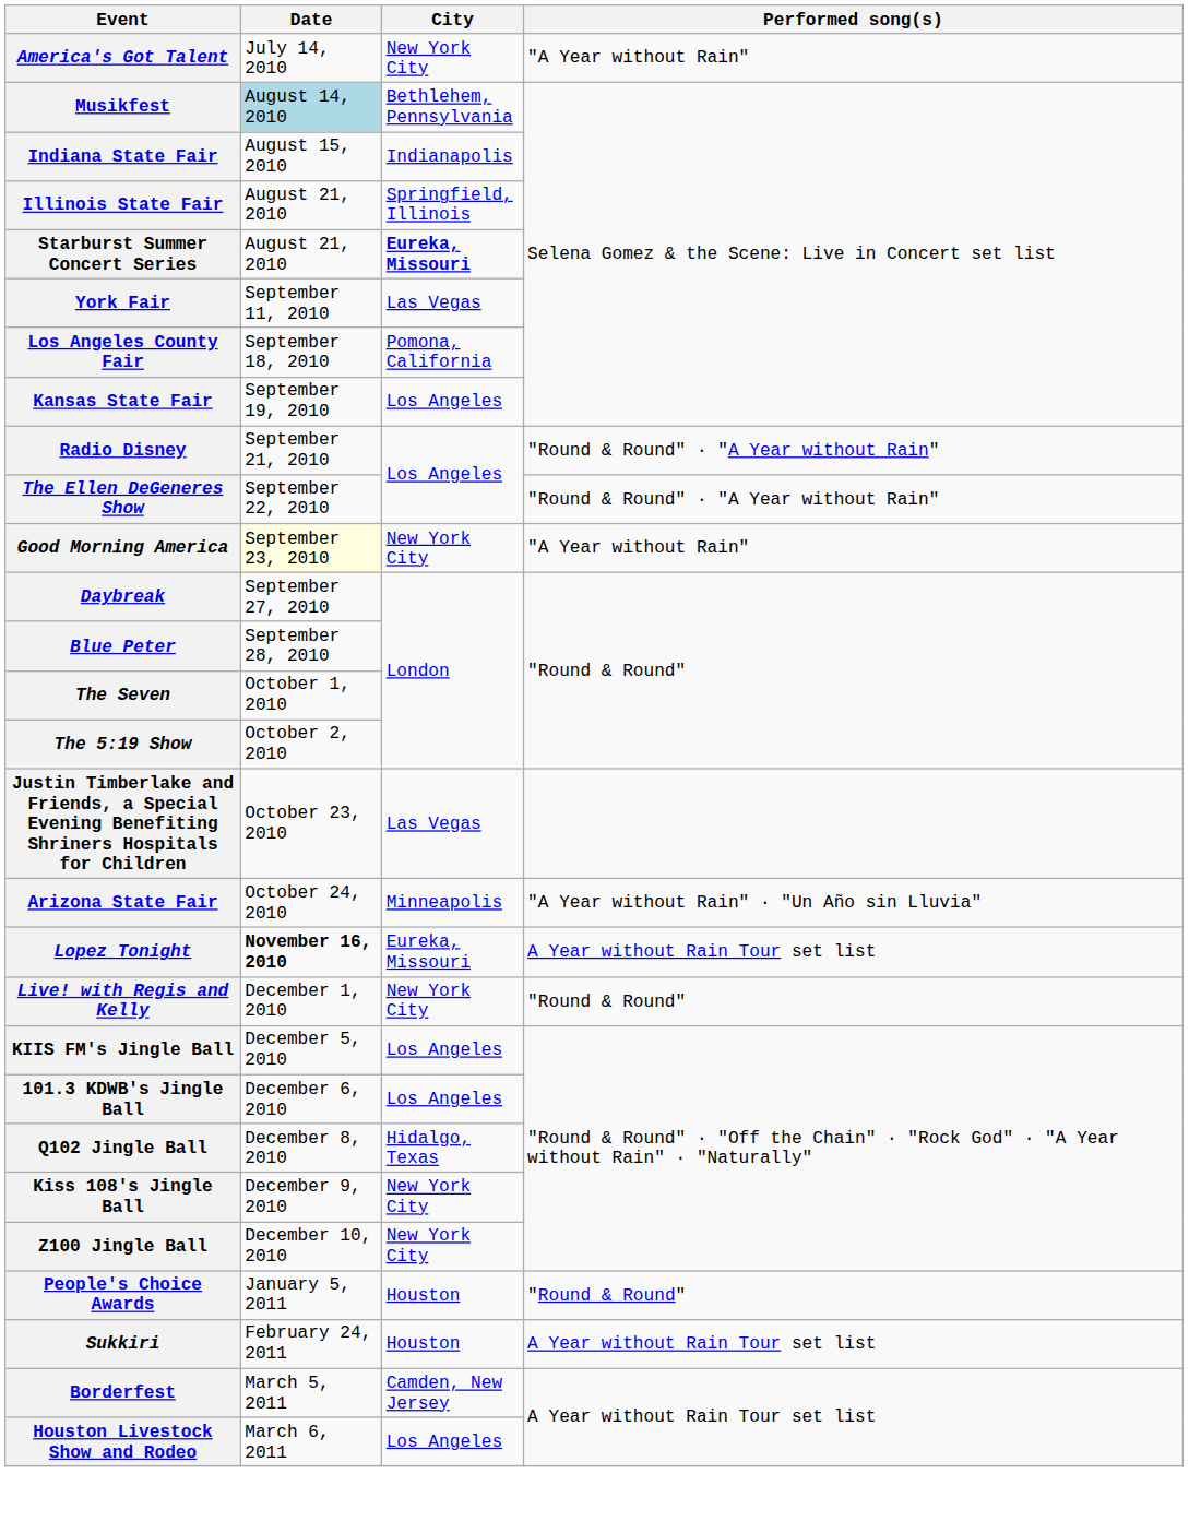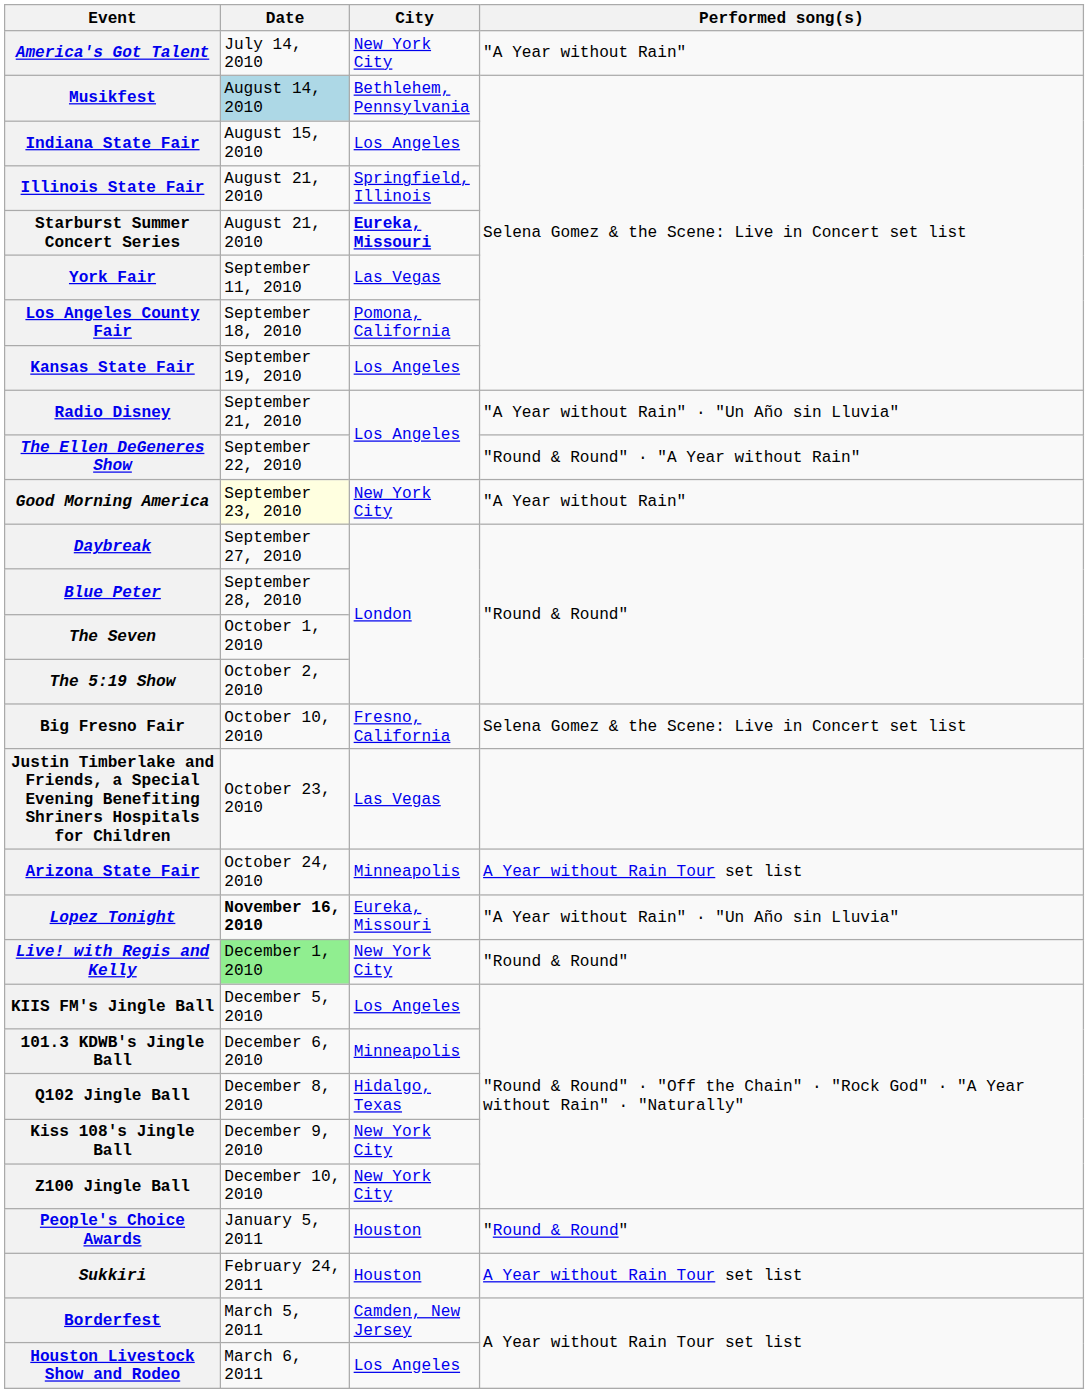Indiana State Fair | City: Indianapolis -> Los Angeles
Radio Disney | Performed song(s): "Round & Round" · "A Year without Rain" -> "A Year without Rain" · "Un Año sin Lluvia"
+ row: Big Fresno Fair | October 10, 2010 | Fresno, California | Selena Gomez & the Scene: Live in Concert set list
Arizona State Fair | Performed song(s): "A Year without Rain" · "Un Año sin Lluvia" -> A Year without Rain Tour set list
Lopez Tonight | Performed song(s): A Year without Rain Tour set list -> "A Year without Rain" · "Un Año sin Lluvia"
Live! with Regis and Kelly | Date: no background -> lightgreen background
101.3 KDWB's Jingle Ball | City: Los Angeles -> Minneapolis
